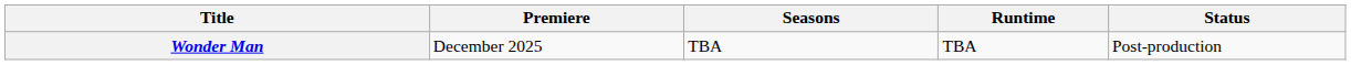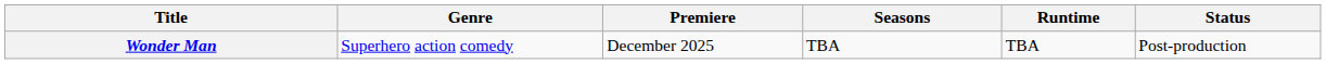+ column: Genre | Superhero action comedy
